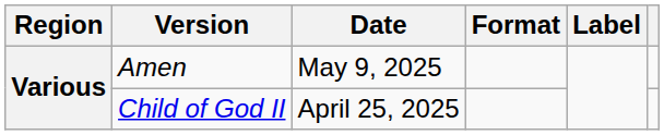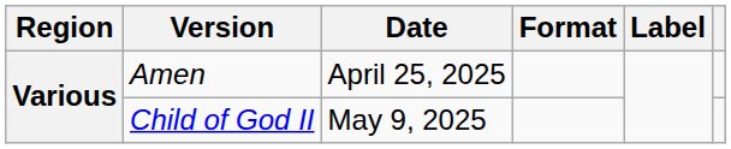Amen | Date: May 9, 2025 -> April 25, 2025
Child of God II | Date: April 25, 2025 -> May 9, 2025
